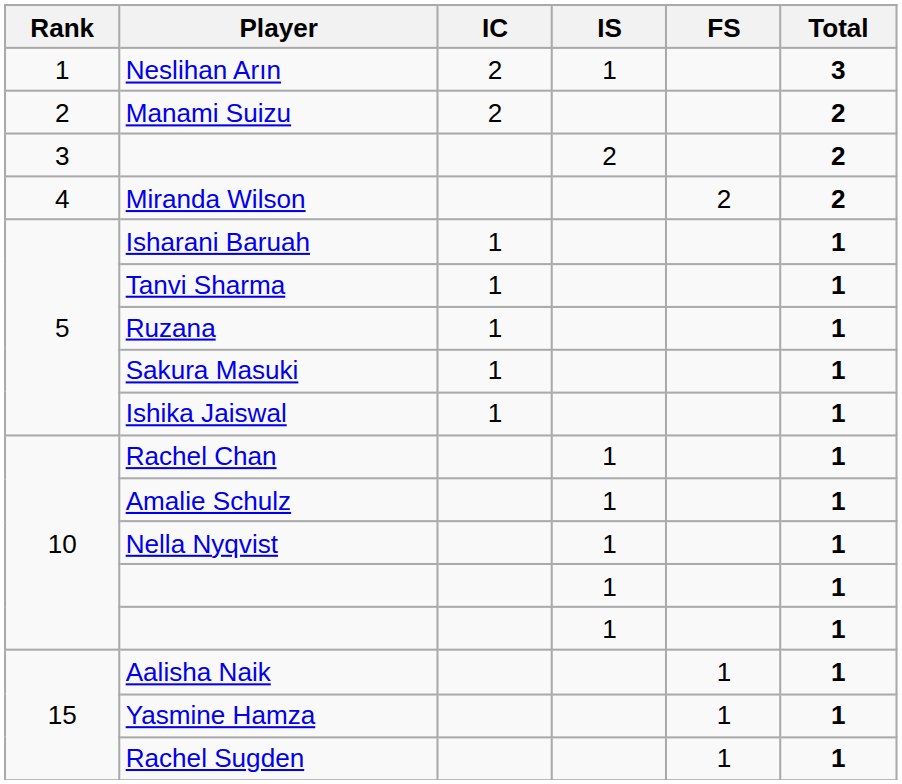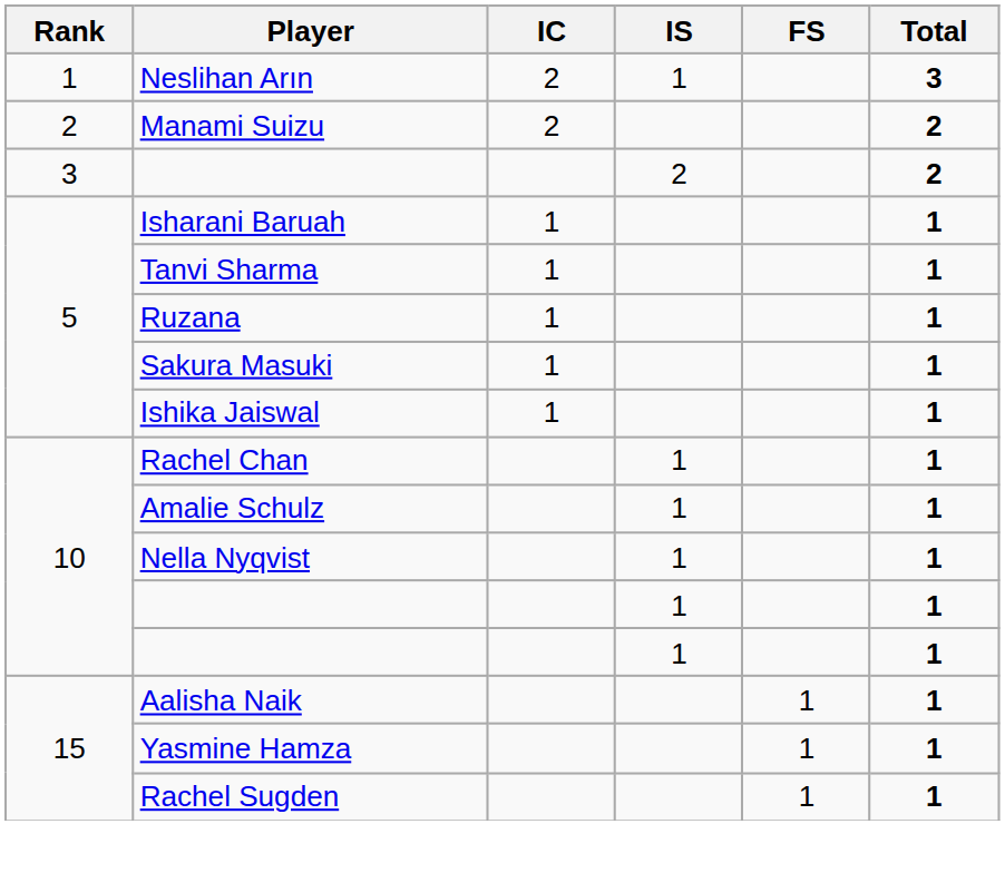- row: 4 | Miranda Wilson | 2 | 2
